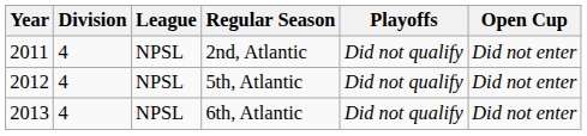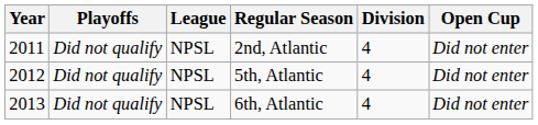columns swapped: Division <-> Playoffs
